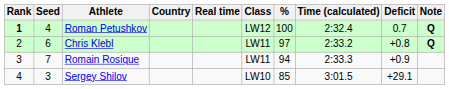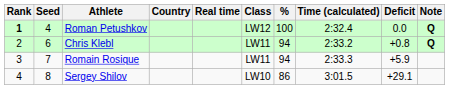Roman Petushkov | Deficit: 0.7 -> 0.0
Chris Klebl | %: 97 -> 94
Romain Rosique | Deficit: +0.9 -> +5.9
Sergey Shilov | Seed: 3 -> 8
Sergey Shilov | %: 85 -> 86
